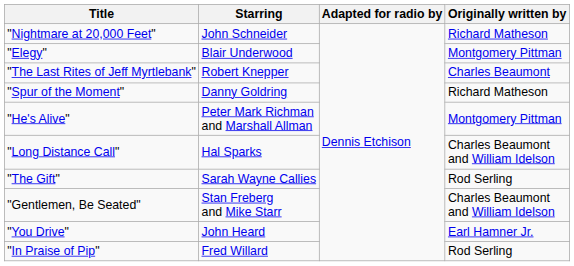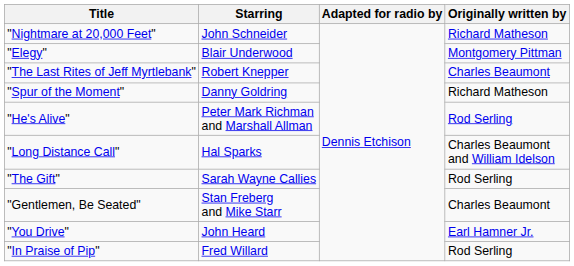"He's Alive" | Originally written by: Montgomery Pittman -> Rod Serling
"Gentlemen, Be Seated" | Originally written by: Charles Beaumont and William Idelson -> Charles Beaumont
